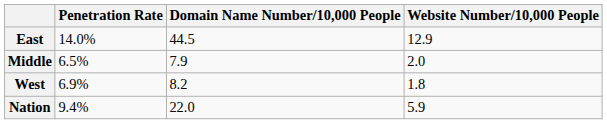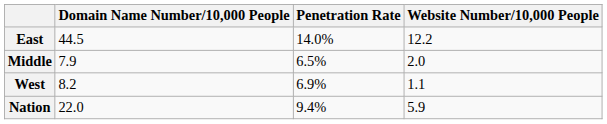columns swapped: Penetration Rate <-> Domain Name Number/10,000 People
East | Website Number/10,000 People: 12.9 -> 12.2
West | Website Number/10,000 People: 1.8 -> 1.1
